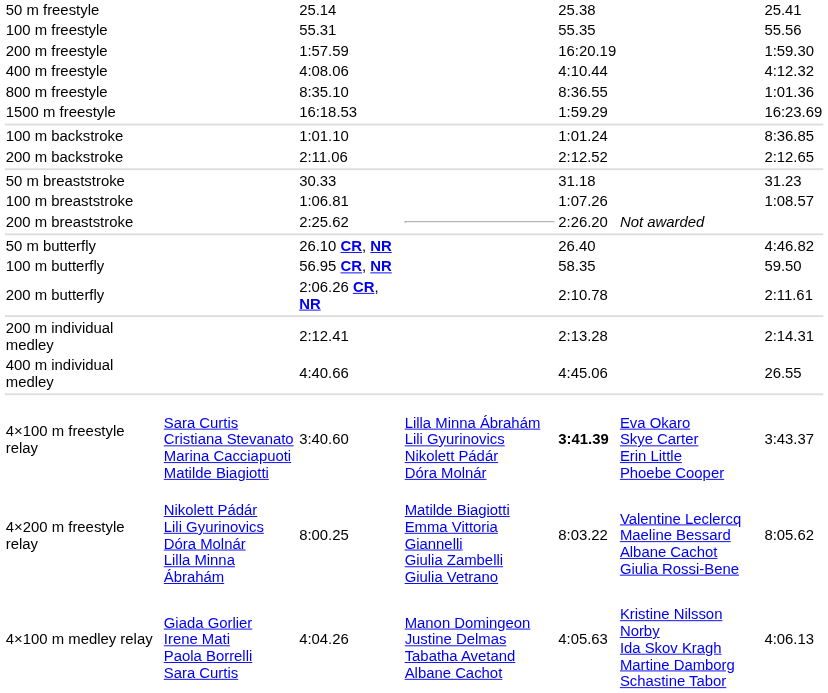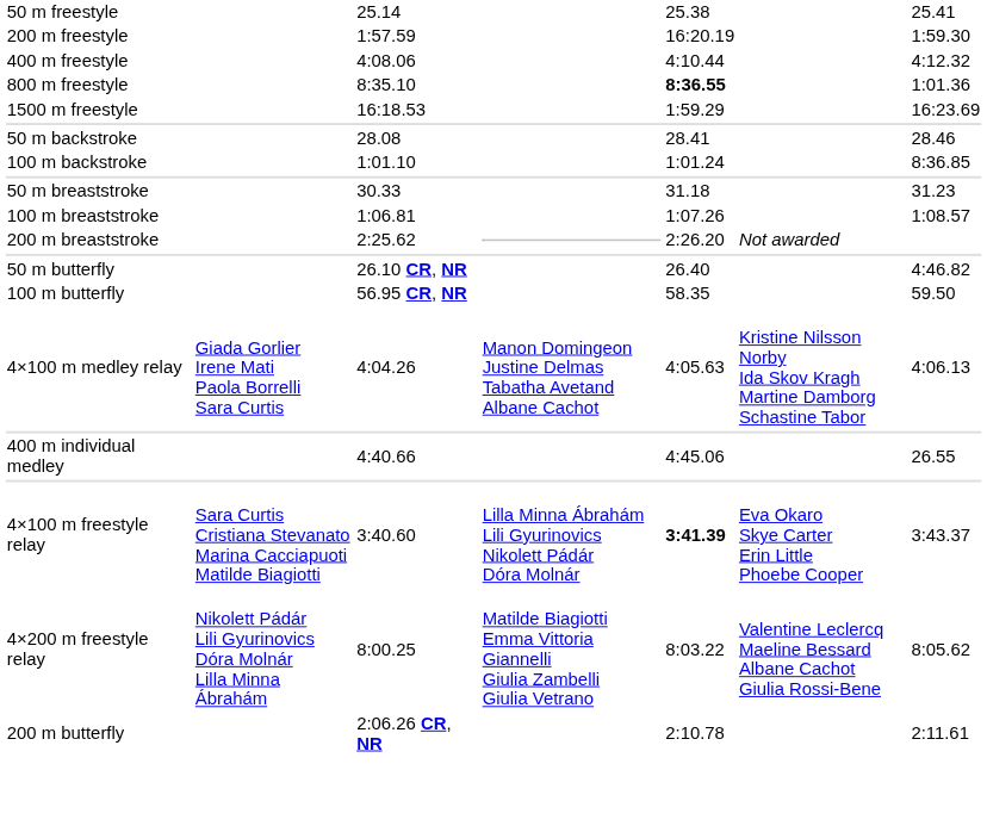- row: 100 m freestyle | 55.31 | 55.35 | 55.56
800 m freestyle | column 5: normal -> bold
+ row: 50 m backstroke | 28.08 | 28.41 | 28.46
- row: 200 m backstroke | 2:11.06 | 2:12.52 | 2:12.65
rows swapped: 200 m butterfly <-> 4×100 m medley relay
- row: 200 m individual medley | 2:12.41 | 2:13.28 | 2:14.31
